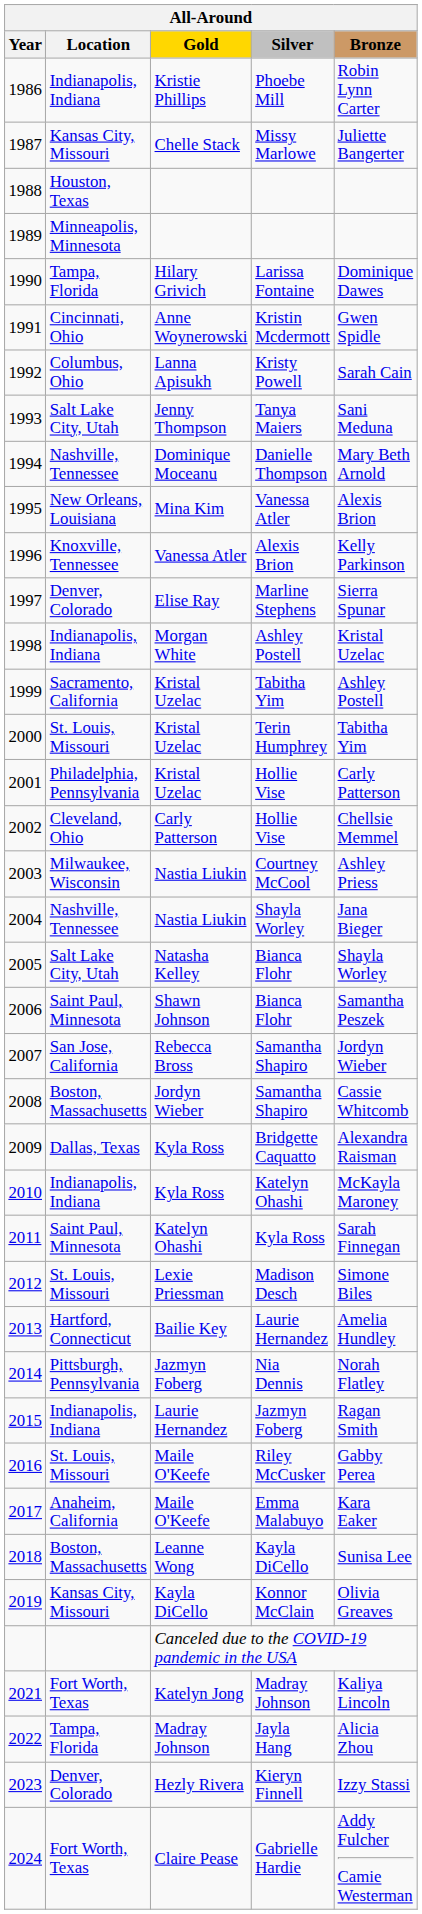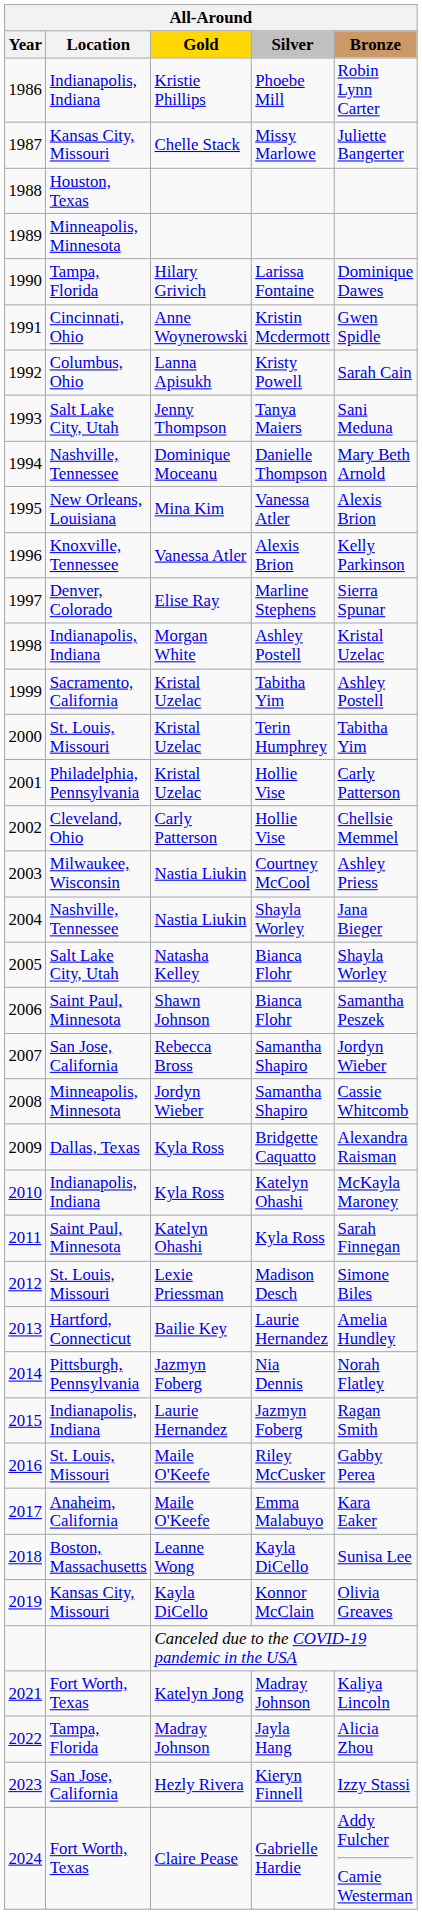2008 | Location: Boston, Massachusetts -> Minneapolis, Minnesota
2023 | Location: Denver, Colorado -> San Jose, California
